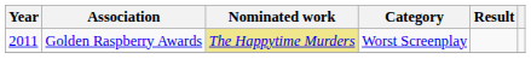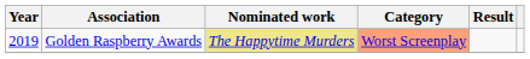Golden Raspberry Awards | Year: 2011 -> 2019
Golden Raspberry Awards | Category: no background -> lightsalmon background
